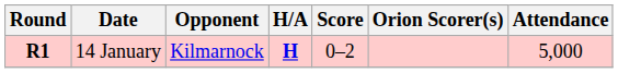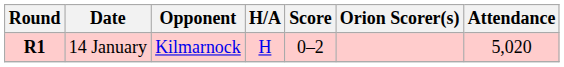14 January | H/A: bold -> normal
14 January | Attendance: 5,000 -> 5,020
